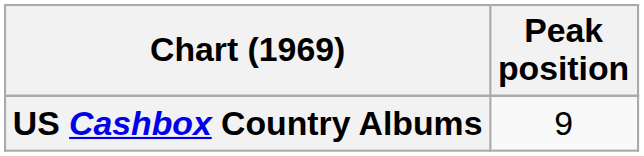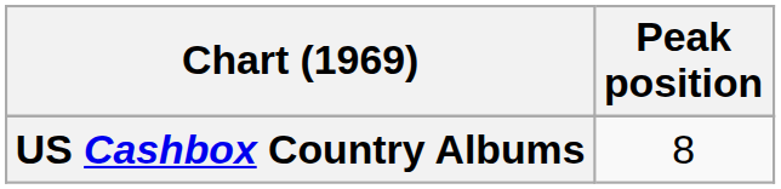US Cashbox Country Albums | Peak position: 9 -> 8
